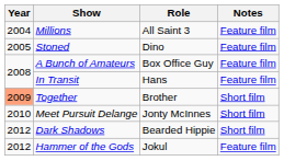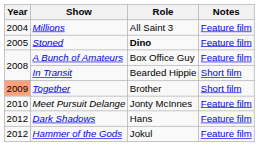Stoned | Role: normal -> bold
In Transit | Role: Hans -> Bearded Hippie
In Transit | Notes: Feature film -> Short film
Meet Pursuit Delange | Notes: Short film -> Feature film
Dark Shadows | Role: Bearded Hippie -> Hans
Dark Shadows | Notes: Short film -> Feature film
